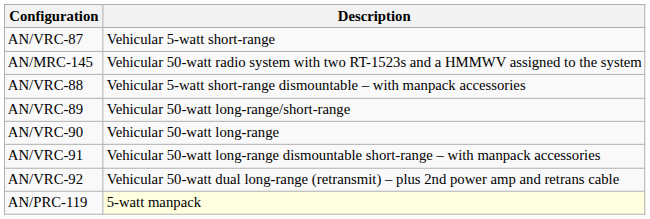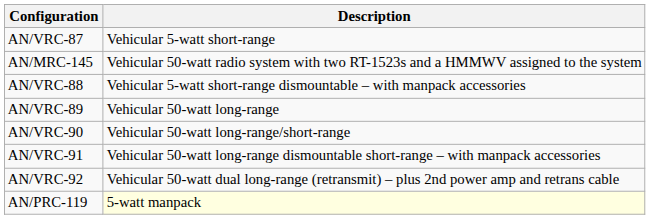AN/VRC-89 | Description: Vehicular 50-watt long-range/short-range -> Vehicular 50-watt long-range
AN/VRC-90 | Description: Vehicular 50-watt long-range -> Vehicular 50-watt long-range/short-range
